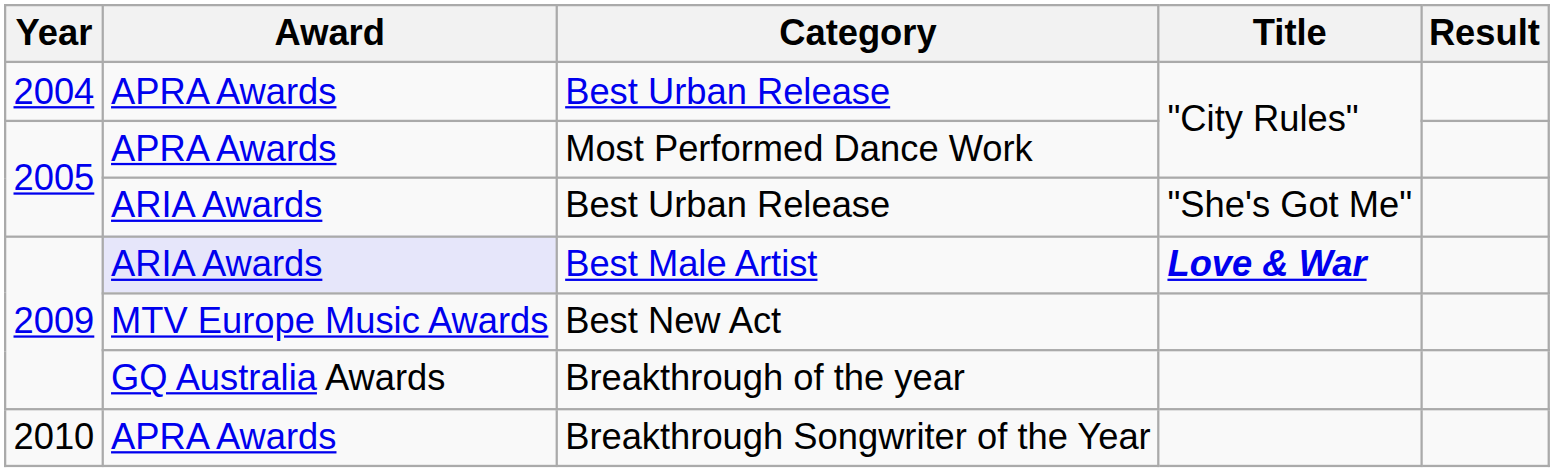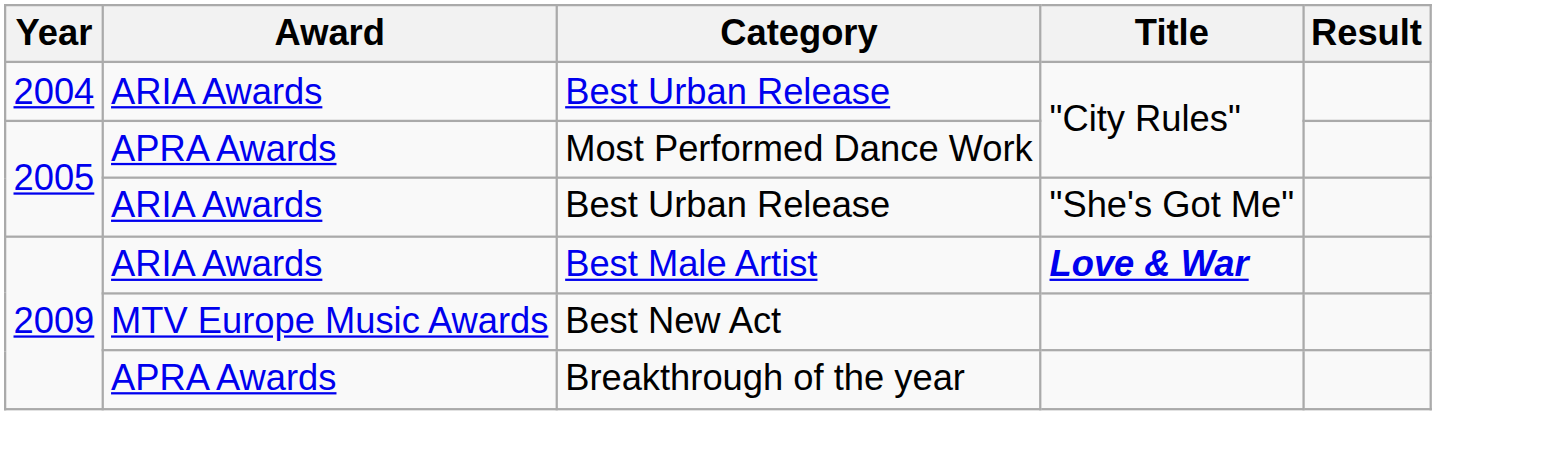2004 / Best Urban Release | Award: APRA Awards -> ARIA Awards
Best Male Artist | Award: lavender background -> no background
Breakthrough of the year | Award: GQ Australia Awards -> APRA Awards
- row: 2010 | APRA Awards | Breakthrough Songwriter of the Year
